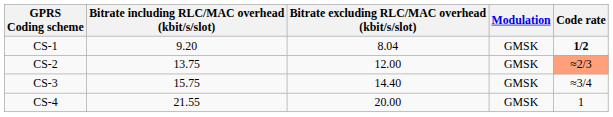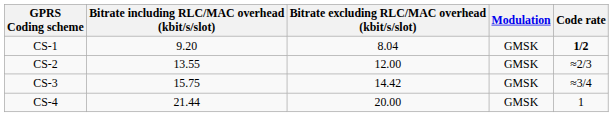CS-2 | Bitrate including RLC/MAC overhead (kbit/s/slot): 13.75 -> 13.55
CS-2 | Code rate: lightsalmon background -> no background
CS-3 | Bitrate excluding RLC/MAC overhead (kbit/s/slot): 14.40 -> 14.42
CS-4 | Bitrate including RLC/MAC overhead (kbit/s/slot): 21.55 -> 21.44
